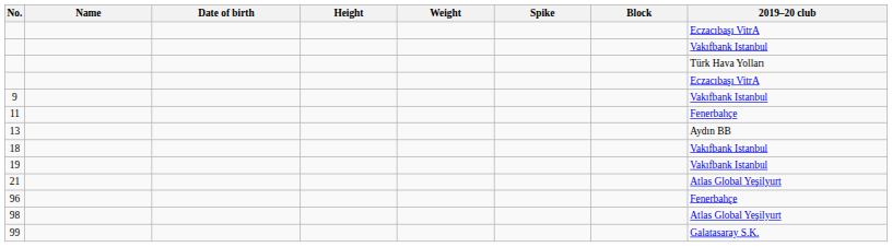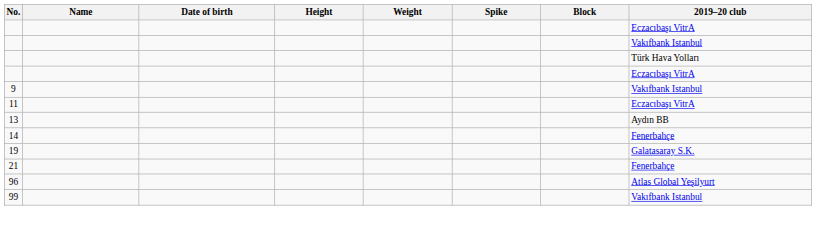11 | 2019–20 club: Fenerbahçe -> Eczacıbaşı VitrA
+ row: 14 | Fenerbahçe
- row: 18 | Vakıfbank Istanbul
19 | 2019–20 club: Vakıfbank Istanbul -> Galatasaray S.K.
21 | 2019–20 club: Atlas Global Yeşilyurt -> Fenerbahçe
96 | 2019–20 club: Fenerbahçe -> Atlas Global Yeşilyurt
- row: 98 | Atlas Global Yeşilyurt
99 | 2019–20 club: Galatasaray S.K. -> Vakıfbank Istanbul
